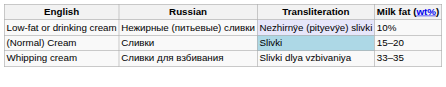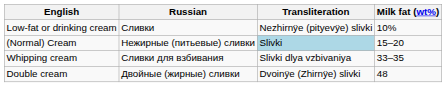Low-fat or drinking cream | Russian: Нежирные (питьевые) сливки -> Сливки
Low-fat or drinking cream | Transliteration: lavender background -> no background
(Normal) Cream | Russian: Сливки -> Нежирные (питьевые) сливки
+ row: Double cream | Двойные (жирные) сливки | Dvoinÿe (Zhirnÿe) slivki | 48
